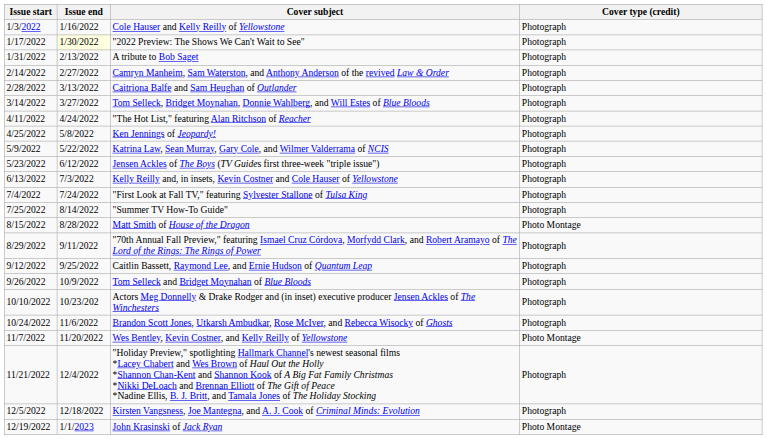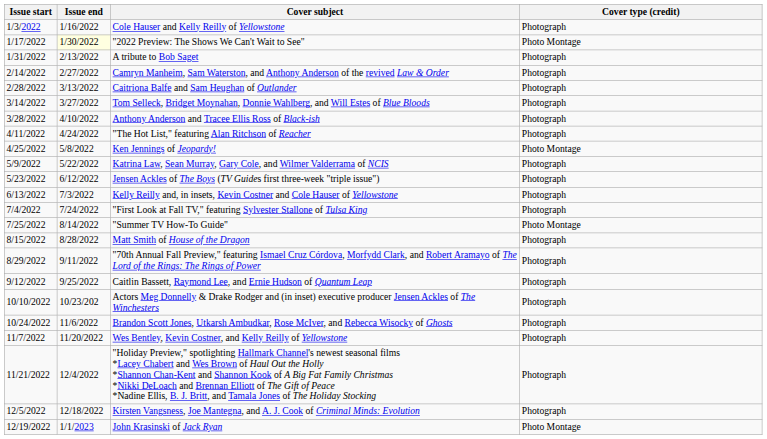"2022 Preview: The Shows We Can't Wait to See" | Cover type (credit): Photograph -> Photo Montage
+ row: 3/28/2022 | 4/10/2022 | Anthony Anderson and Tracee Ellis Ross of Black-ish | Photograph
Ken Jennings of Jeopardy! | Cover type (credit): Photograph -> Photo Montage
"Summer TV How-To Guide" | Cover type (credit): Photograph -> Photo Montage
Matt Smith of House of the Dragon | Cover type (credit): Photo Montage -> Photograph
- row: 9/26/2022 | 10/9/2022 | Tom Selleck and Bridget Moynahan of Blue Bloods | Photograph
Wes Bentley, Kevin Costner, and Kelly Reilly of Yellowstone | Cover type (credit): Photo Montage -> Photograph
